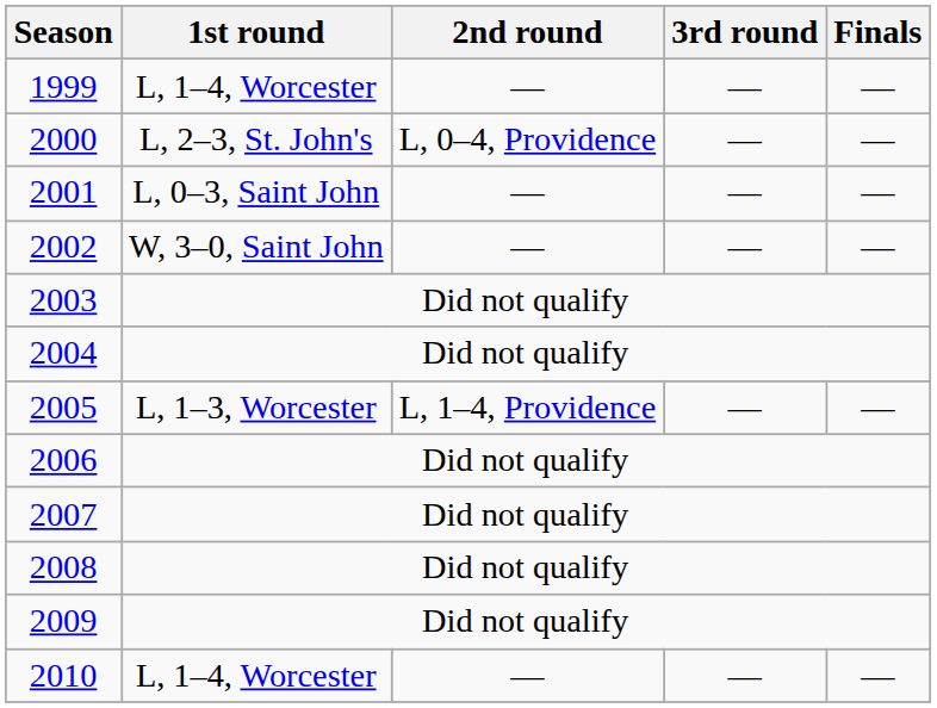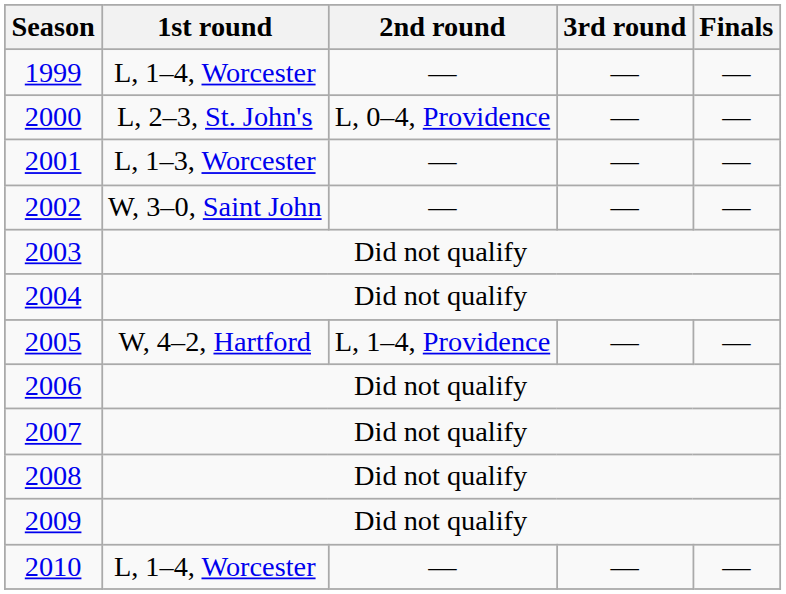2001 | 1st round: L, 0–3, Saint John -> L, 1–3, Worcester
2005 | 1st round: L, 1–3, Worcester -> W, 4–2, Hartford
